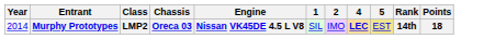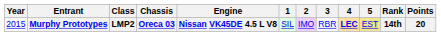+ column: 3 | RBR
Murphy Prototypes | Year: 2014 -> 2015
Murphy Prototypes | Points: 18 -> 20
